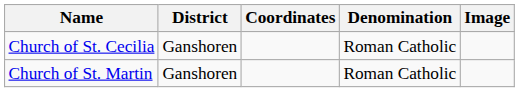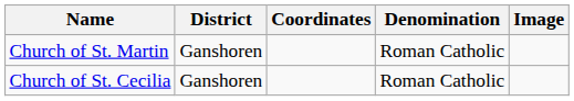rows swapped: Church of St. Cecilia <-> Church of St. Martin
